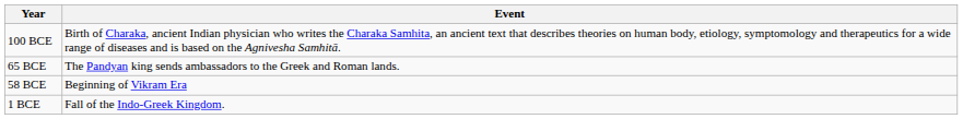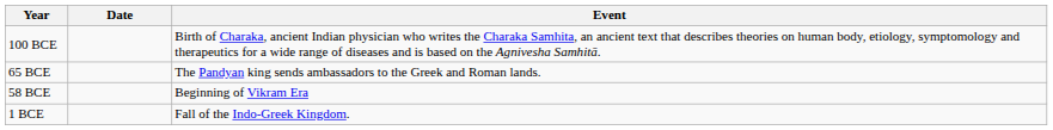+ column: Date
